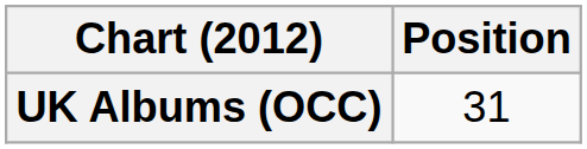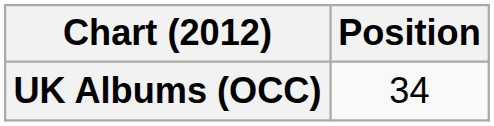UK Albums (OCC) | Position: 31 -> 34
